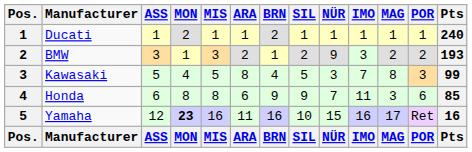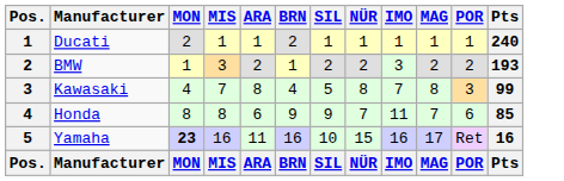- column: ASS | 1 | 3 | 5 | 6 | 12 | ASS
BMW | NÜR: 9 -> 2
Kawasaki | MIS: 5 -> 7
Kawasaki | NÜR: 3 -> 8
Honda | MAG: 3 -> 7
